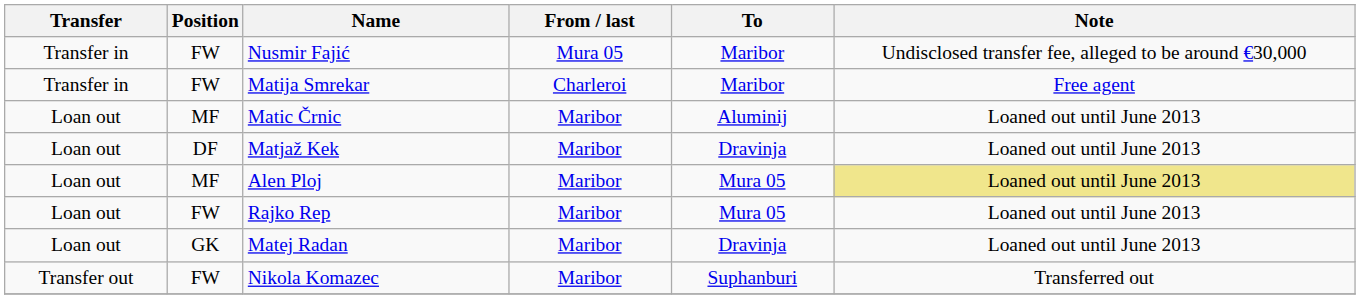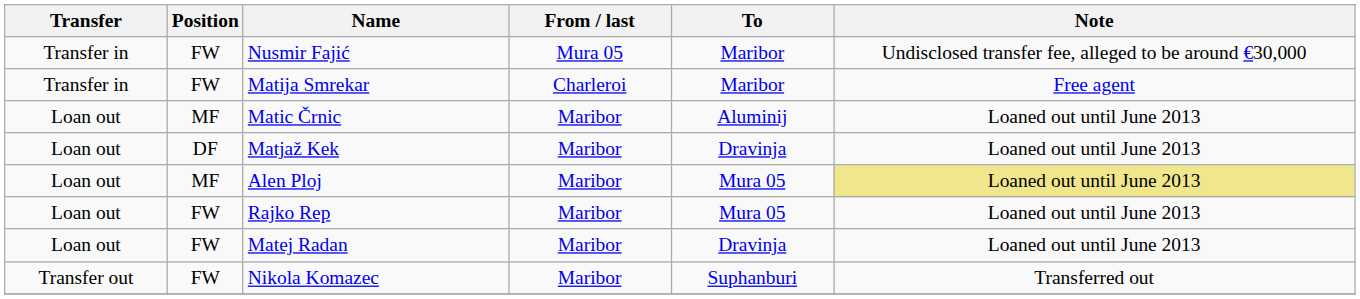Matej Radan | Position: GK -> FW
